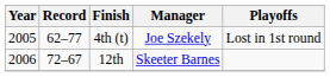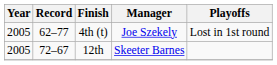12th | Year: 2006 -> 2005
